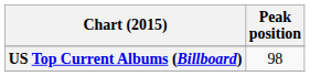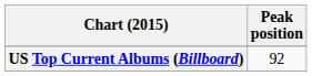US Top Current Albums (Billboard) | Peak position: 98 -> 92
